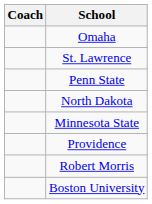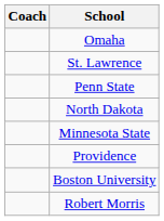rows swapped: Boston University <-> Robert Morris
